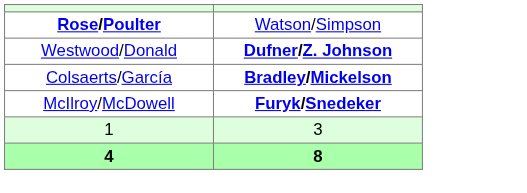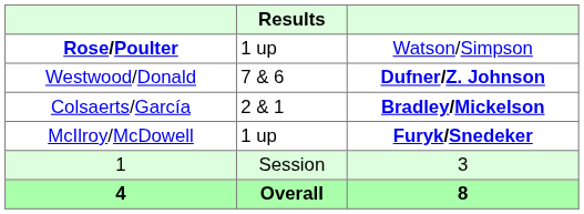+ column: Results | 1 up | 7 & 6 | 2 & 1 | 1 up | Session | Overall
